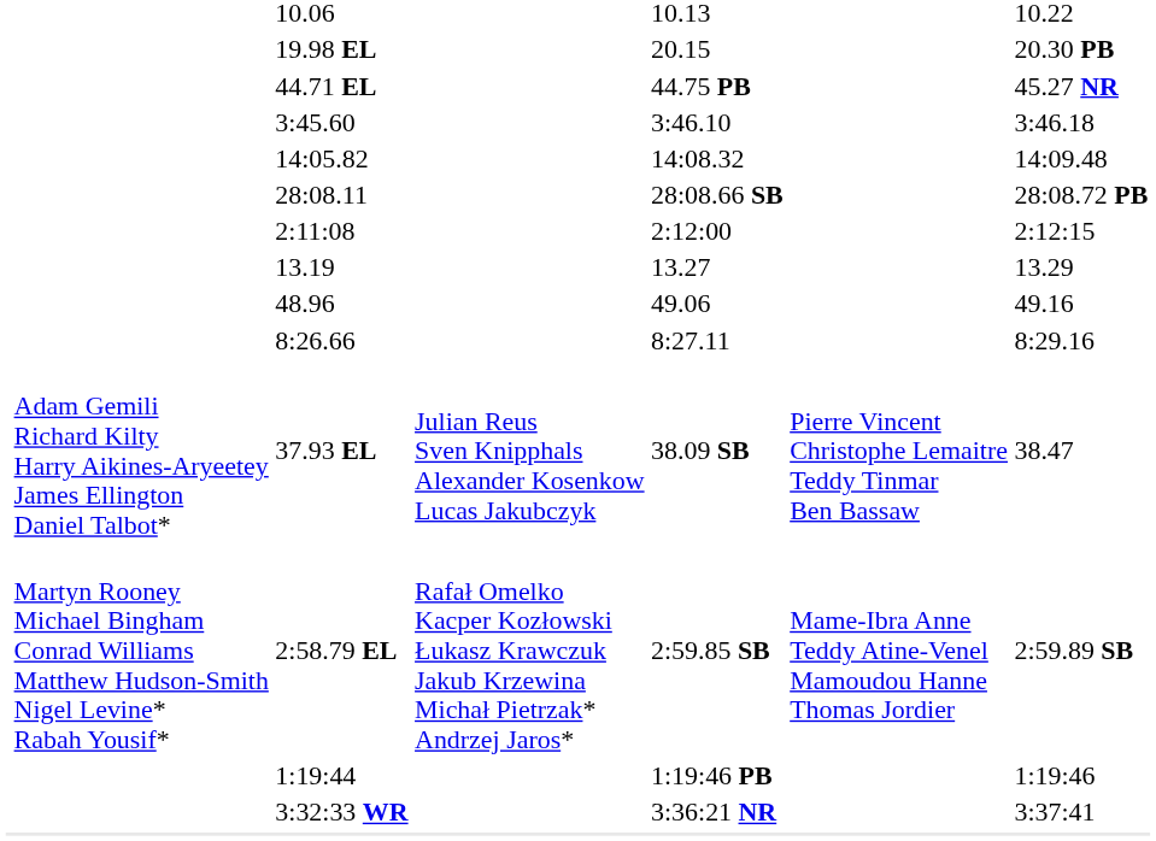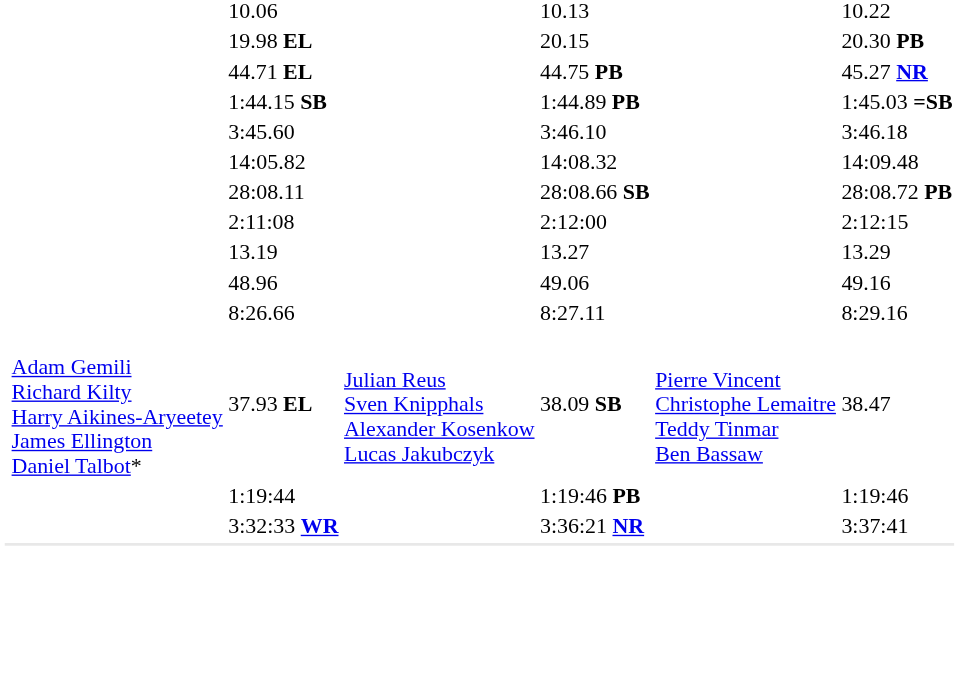+ row: 1:44.15 SB | 1:44.89 PB | 1:45.03 =SB
- row: Martyn Rooney Michael Bingham Conrad Williams Matthew Hudson-Smith Nigel Levine* Rabah Yousif* | 2:58.79 EL | Rafał Omelko Kacper Kozłowski Łukasz Krawczuk Jakub Krzewina Michał Pietrzak* Andrzej Jaros* | 2:59.85 SB | Mame-Ibra Anne Teddy Atine-Venel Mamoudou Hanne Thomas Jordier | 2:59.89 SB
